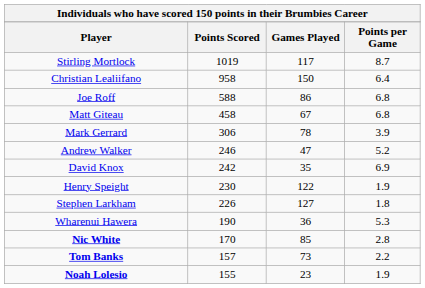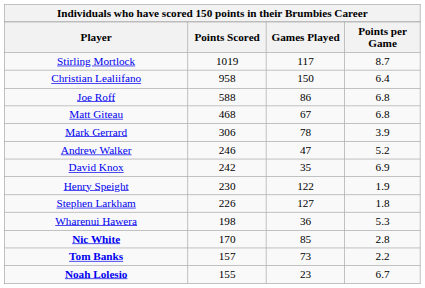Matt Giteau | Points Scored: 458 -> 468
Wharenui Hawera | Points Scored: 190 -> 198
Noah Lolesio | Points per Game: 1.9 -> 6.7
